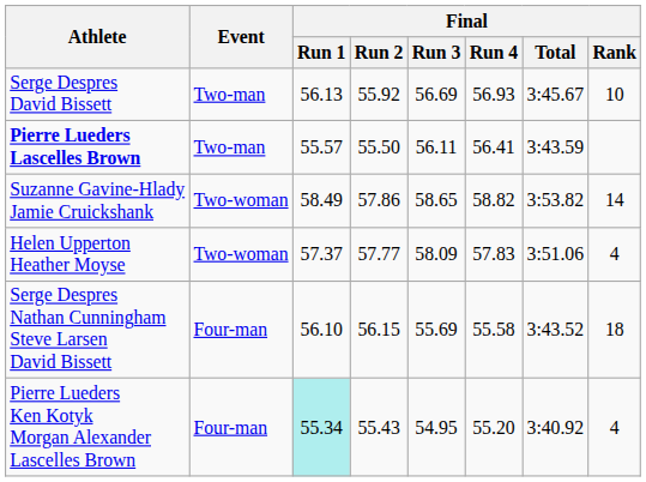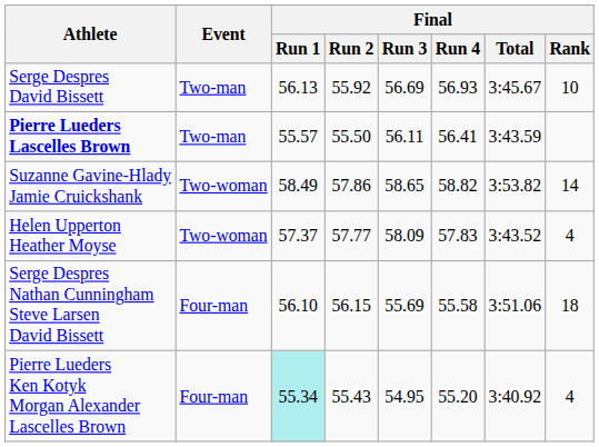Helen Upperton Heather Moyse | Final / Total: 3:51.06 -> 3:43.52
Serge Despres Nathan Cunningham Steve Larsen David Bissett | Final / Total: 3:43.52 -> 3:51.06
